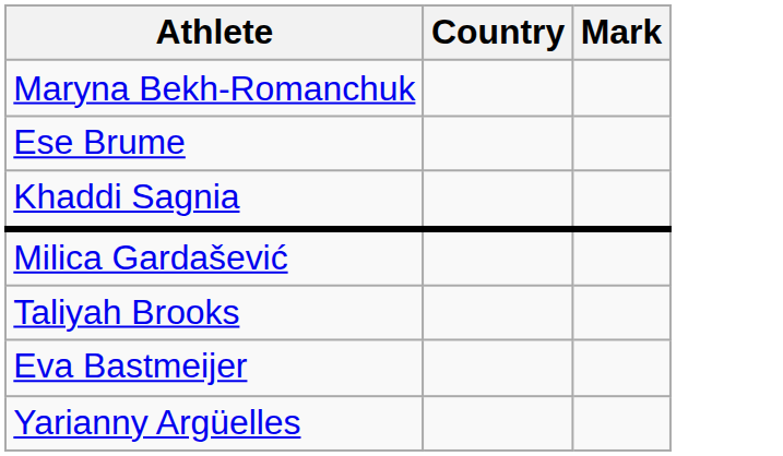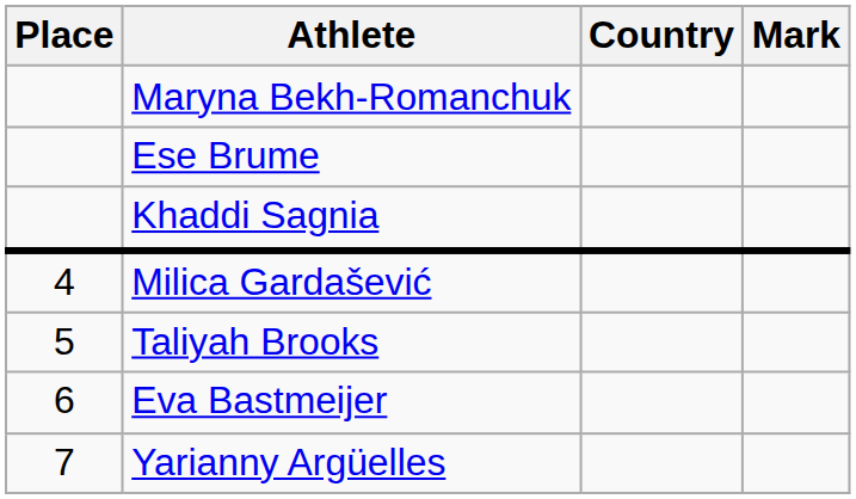+ column: Place | 4 | 5 | 6 | 7
